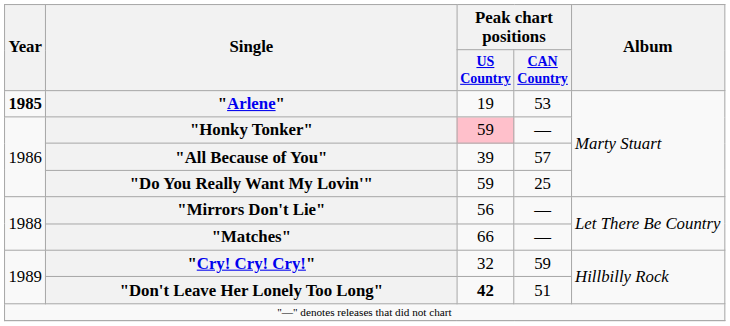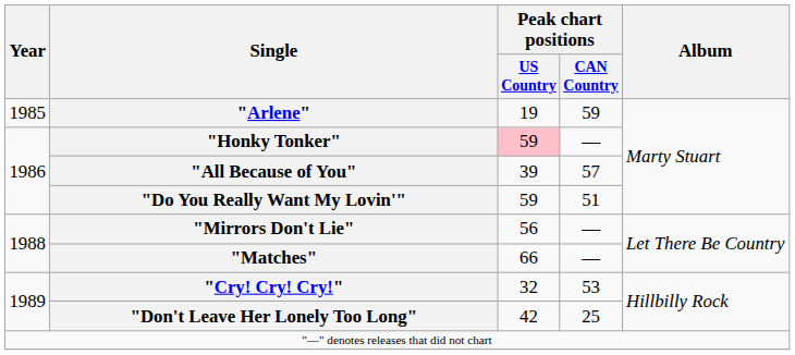"Arlene" | Year: bold -> normal
"Arlene" | Peak chart positions / CAN Country: 53 -> 59
"Do You Really Want My Lovin'" | Peak chart positions / CAN Country: 25 -> 51
"Cry! Cry! Cry!" | Peak chart positions / CAN Country: 59 -> 53
"Don't Leave Her Lonely Too Long" | Peak chart positions / US Country: bold -> normal
"Don't Leave Her Lonely Too Long" | Peak chart positions / CAN Country: 51 -> 25
